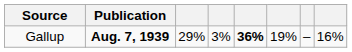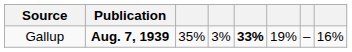Gallup | column 3: 29% -> 35%
Gallup | column 5: 36% -> 33%
